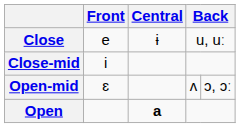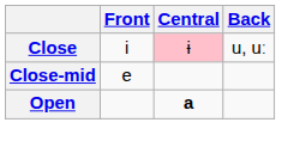Close | Front: e -> i
Close | Central: no background -> pink background
Close-mid | Front: i -> e
- row: Open-mid | ɛ | ʌ | ɔ, ɔː
